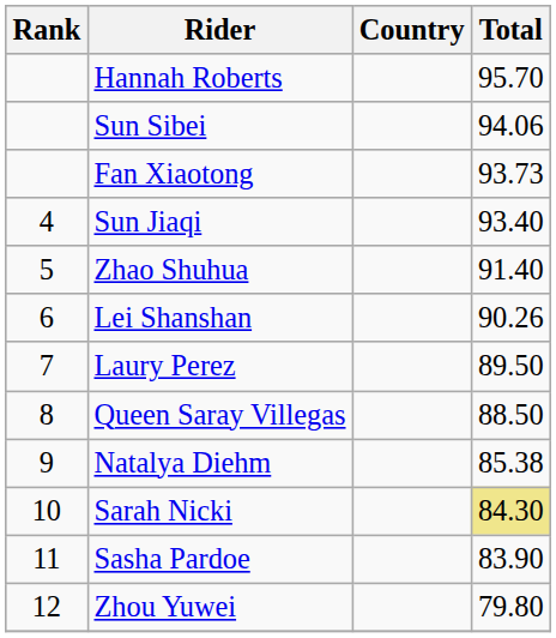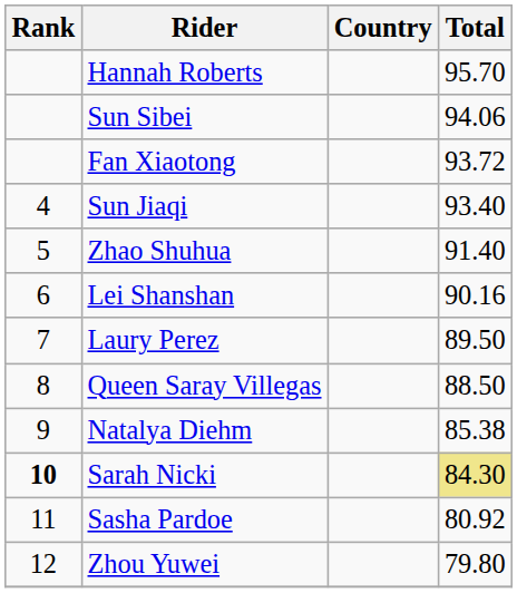Fan Xiaotong | Total: 93.73 -> 93.72
Lei Shanshan | Total: 90.26 -> 90.16
Sarah Nicki | Rank: normal -> bold
Sasha Pardoe | Total: 83.90 -> 80.92
